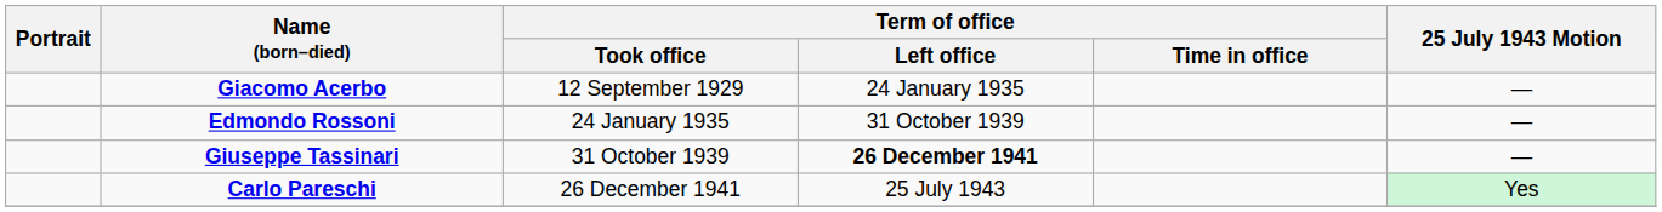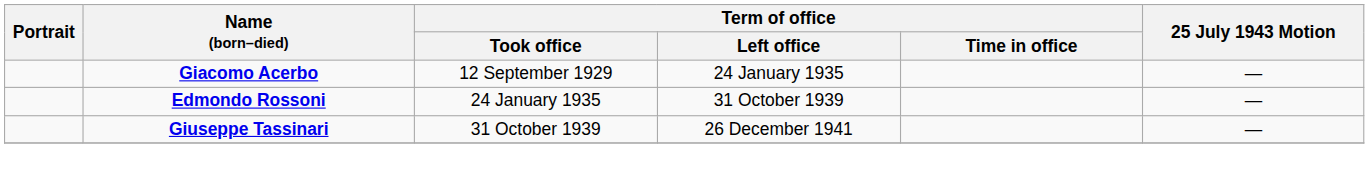Giuseppe Tassinari | Term of office / Left office: bold -> normal
- row: Carlo Pareschi | 26 December 1941 | 25 July 1943 | Yes
